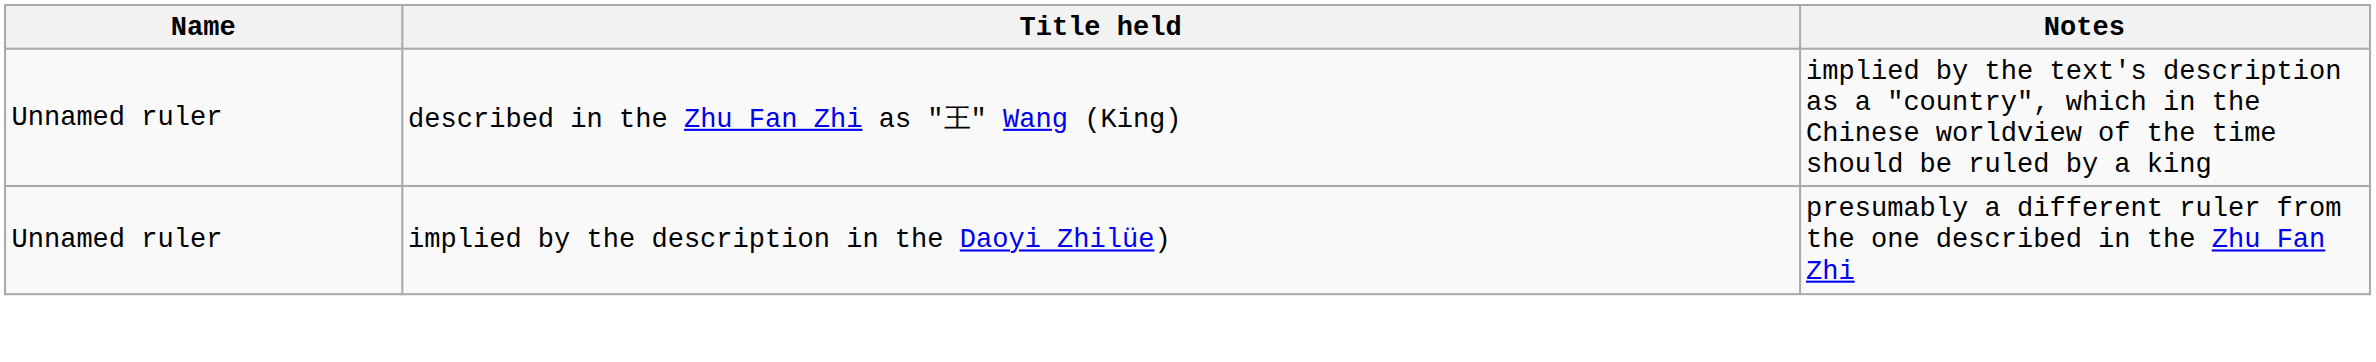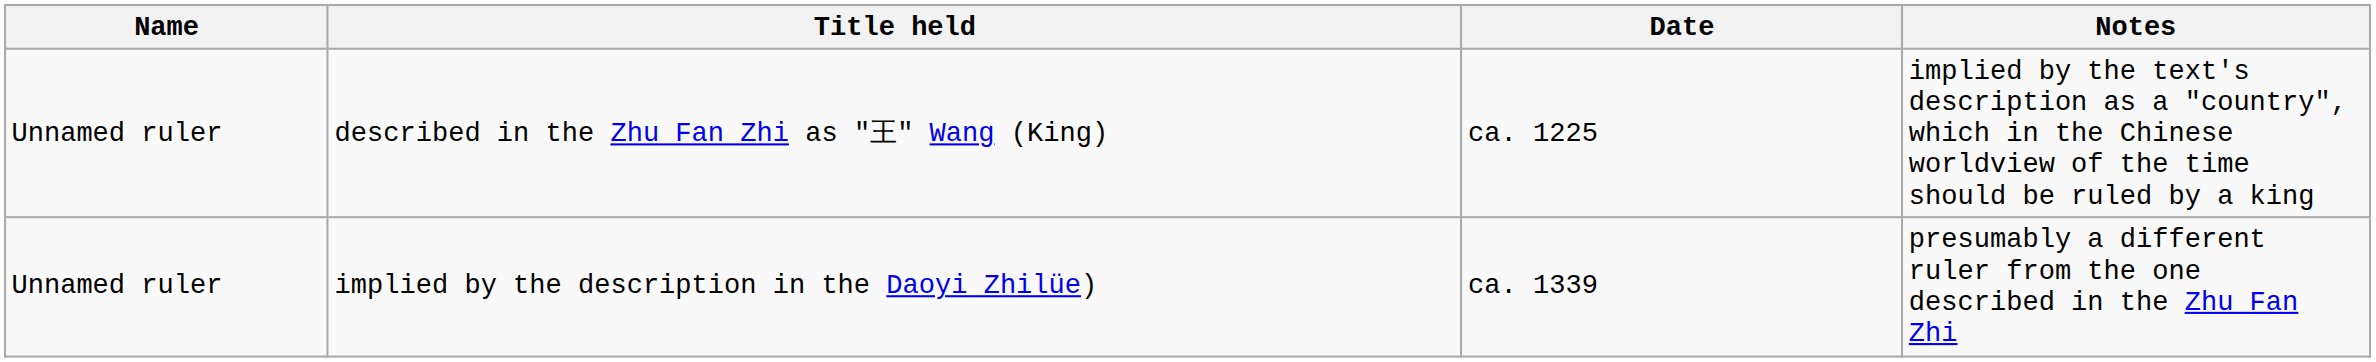+ column: Date | ca. 1225 | ca. 1339
